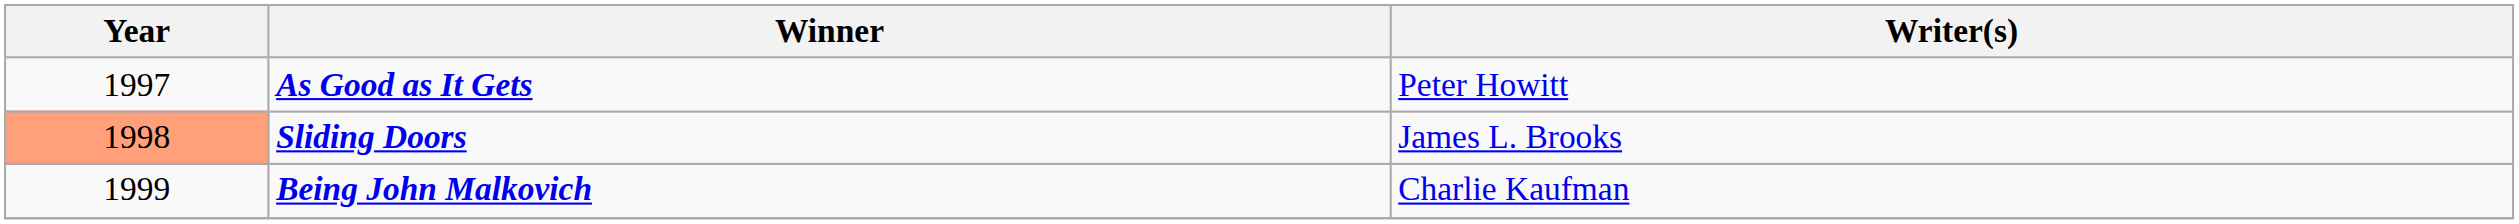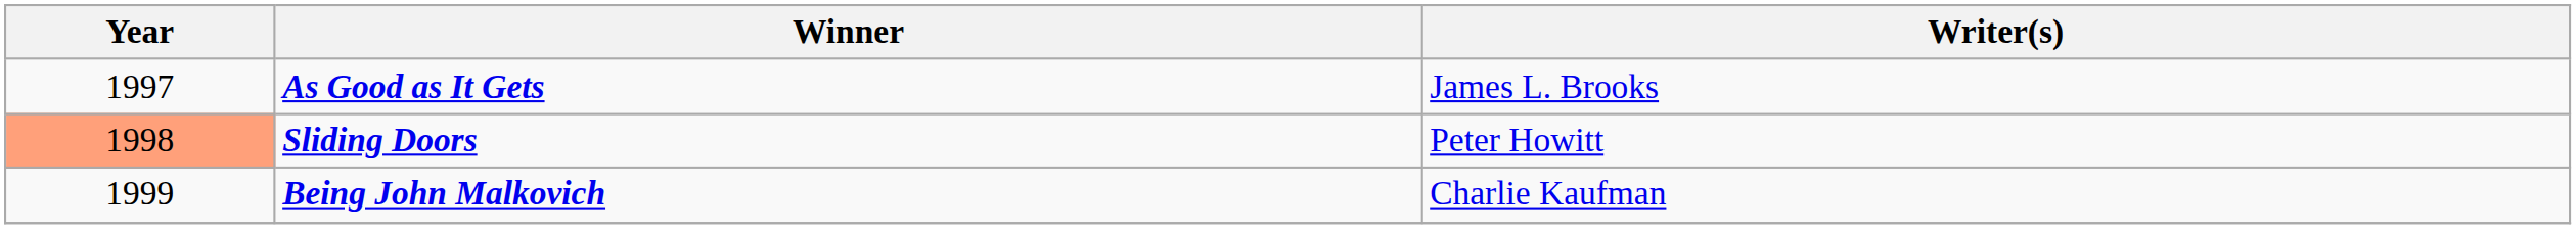As Good as It Gets | Writer(s): Peter Howitt -> James L. Brooks
Sliding Doors | Writer(s): James L. Brooks -> Peter Howitt
